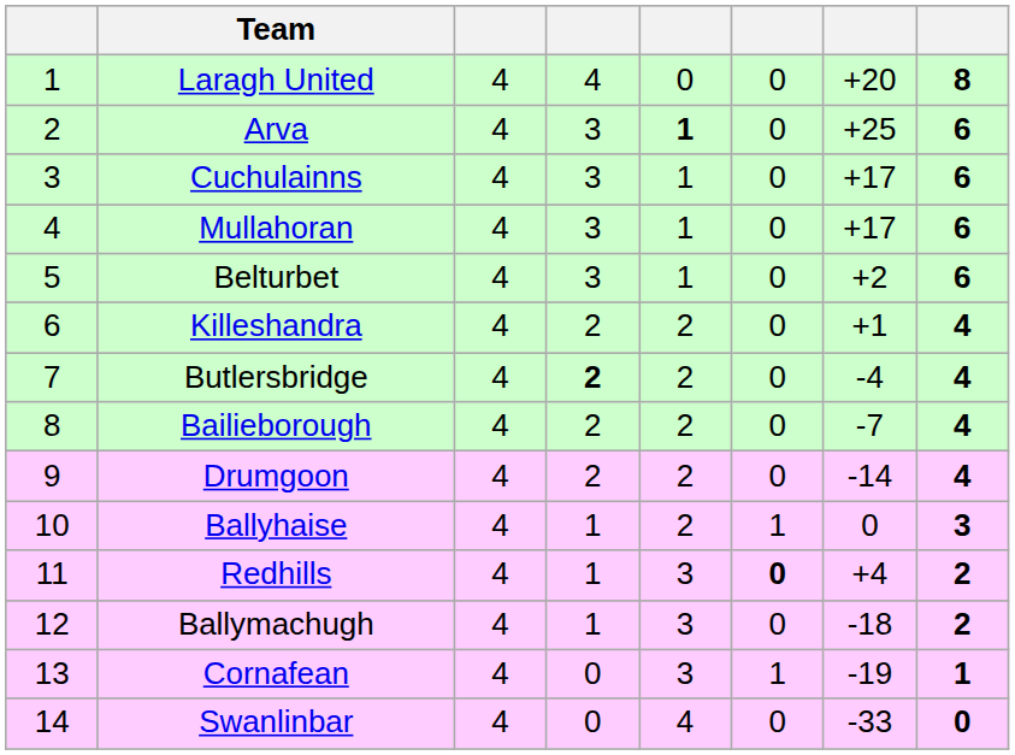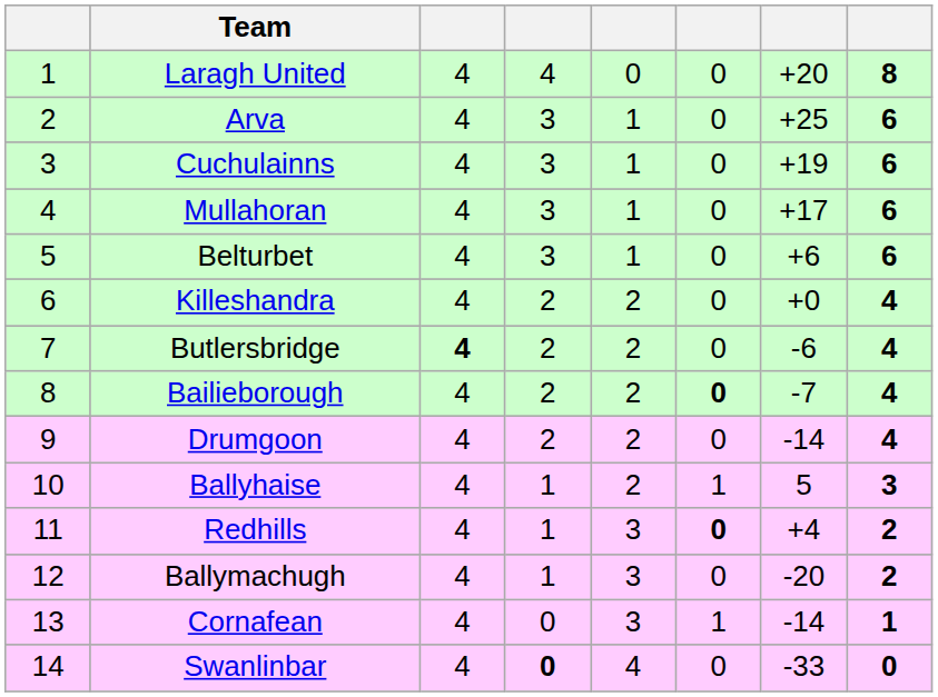Arva | column 5: bold -> normal
Cuchulainns | column 7: +17 -> +19
Belturbet | column 7: +2 -> +6
Killeshandra | column 7: +1 -> +0
Butlersbridge | column 3: normal -> bold
Butlersbridge | column 4: bold -> normal
Butlersbridge | column 7: -4 -> -6
Bailieborough | column 6: normal -> bold
Ballyhaise | column 7: 0 -> 5
Ballymachugh | column 7: -18 -> -20
Cornafean | column 7: -19 -> -14
Swanlinbar | column 4: normal -> bold
